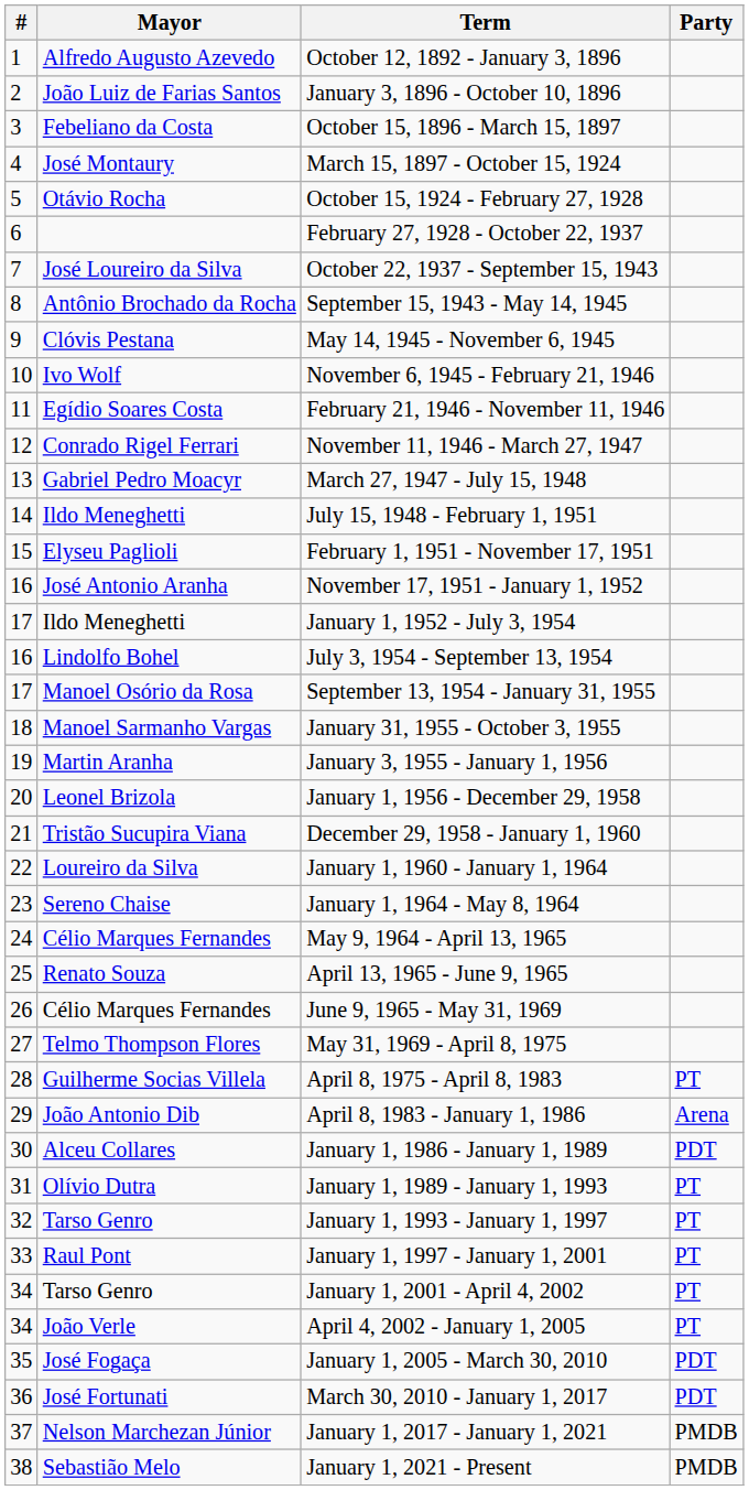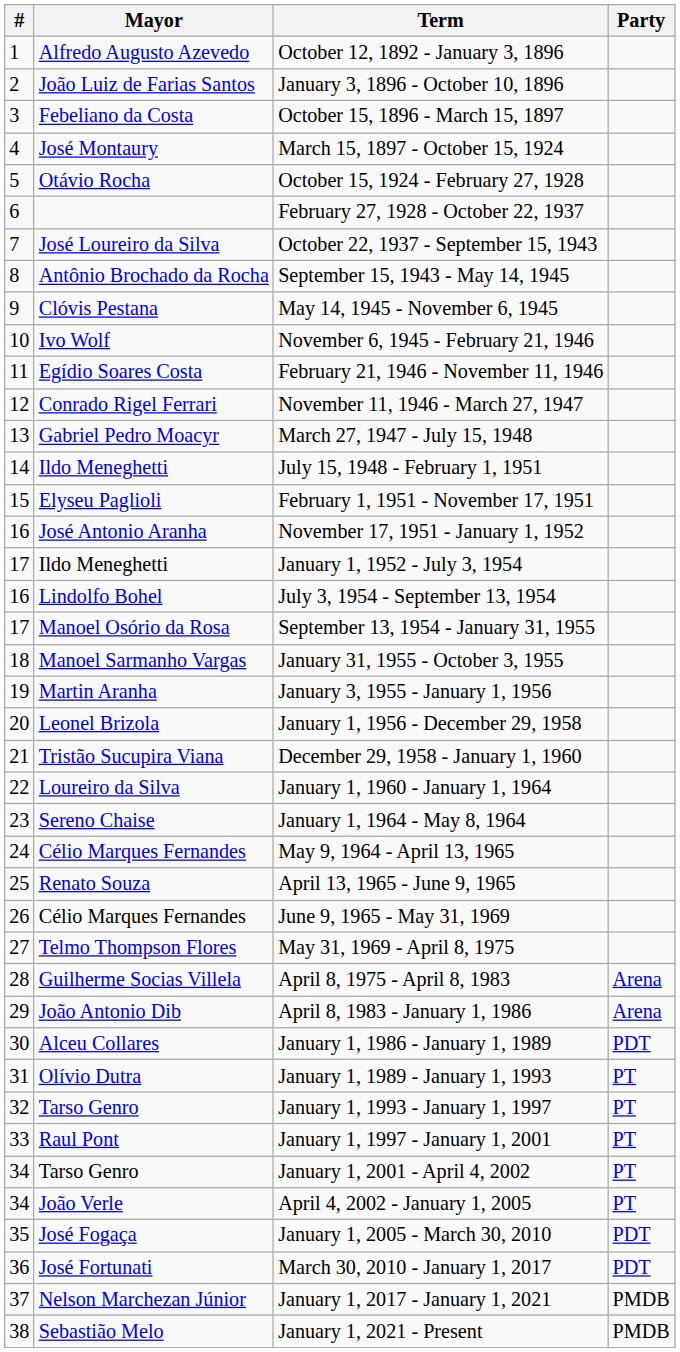April 8, 1975 - April 8, 1983 | Party: PT -> Arena
